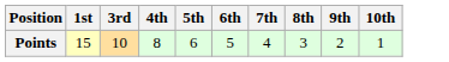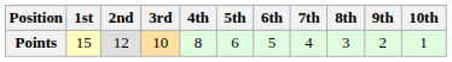+ column: 2nd | 12
